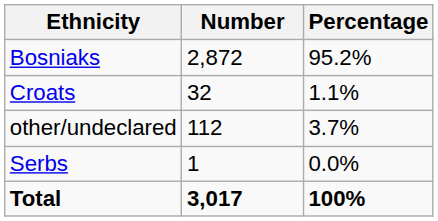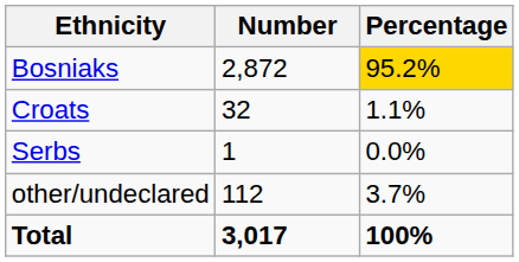Bosniaks | Percentage: no background -> gold background
rows swapped: Serbs <-> other/undeclared
